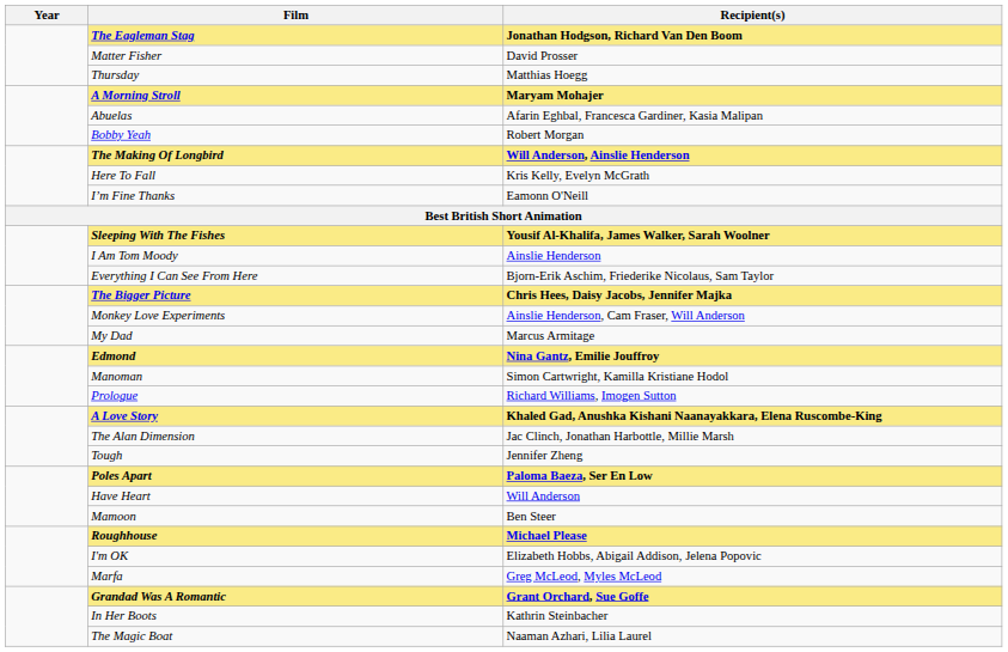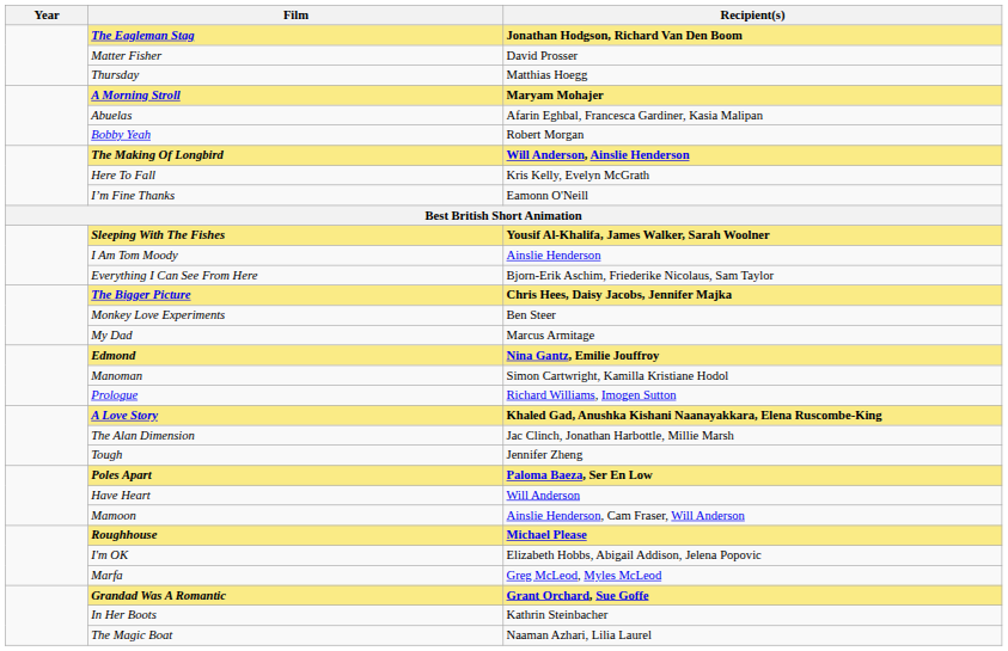Monkey Love Experiments | Recipient(s): Ainslie Henderson, Cam Fraser, Will Anderson -> Ben Steer
Mamoon | Recipient(s): Ben Steer -> Ainslie Henderson, Cam Fraser, Will Anderson
